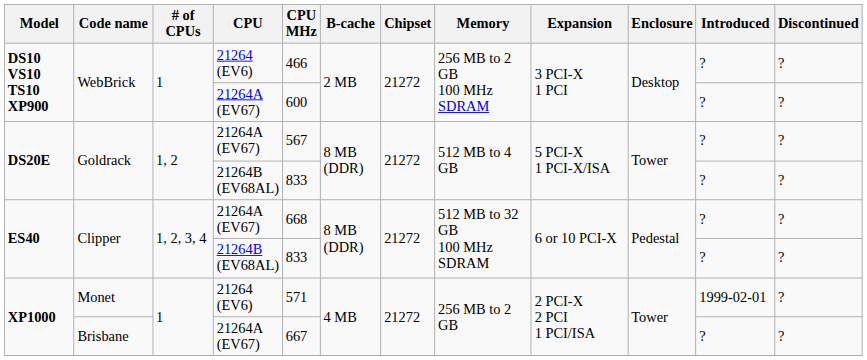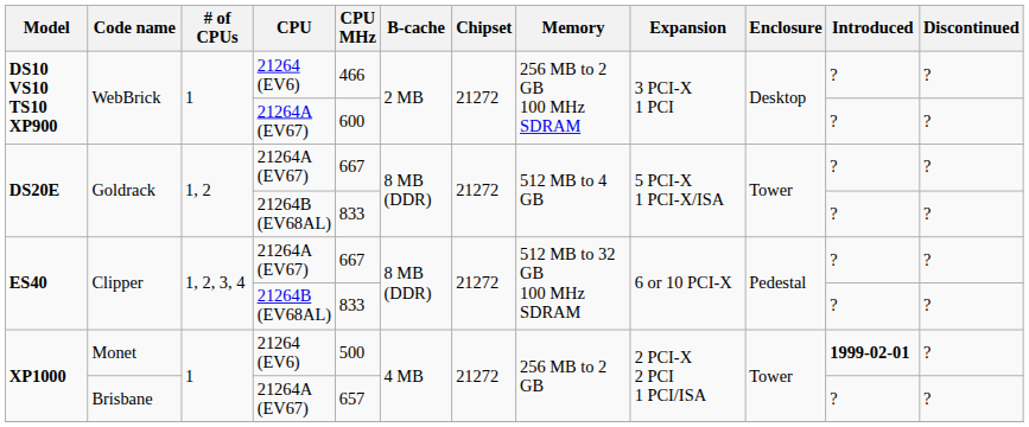Goldrack / 21264A (EV67) | CPU MHz: 567 -> 667
Clipper / 21264A (EV67) | CPU MHz: 668 -> 667
Monet | CPU MHz: 571 -> 500
Monet | Introduced: normal -> bold
Brisbane | CPU MHz: 667 -> 657
